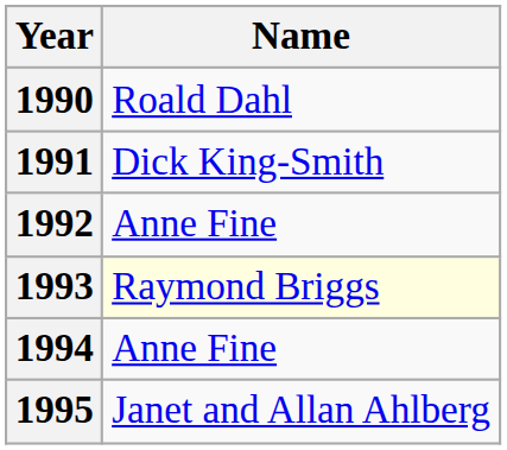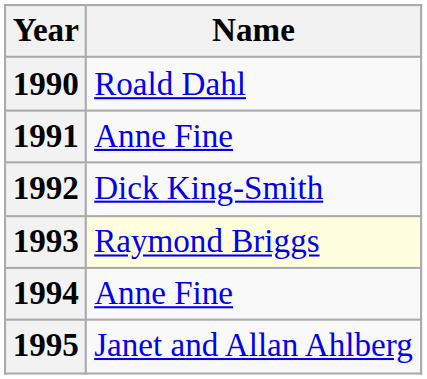1991 | Name: Dick King-Smith -> Anne Fine
1992 | Name: Anne Fine -> Dick King-Smith
